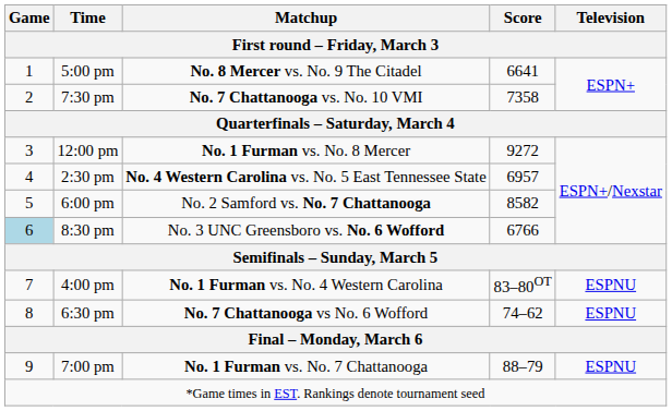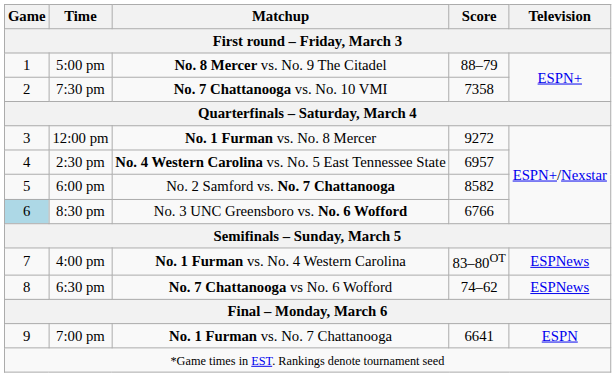5:00 pm | Score: 6641 -> 88–79
4:00 pm | Television: ESPNU -> ESPNews
6:30 pm | Television: ESPNU -> ESPNews
7:00 pm | Score: 88–79 -> 6641
7:00 pm | Television: ESPNU -> ESPN
